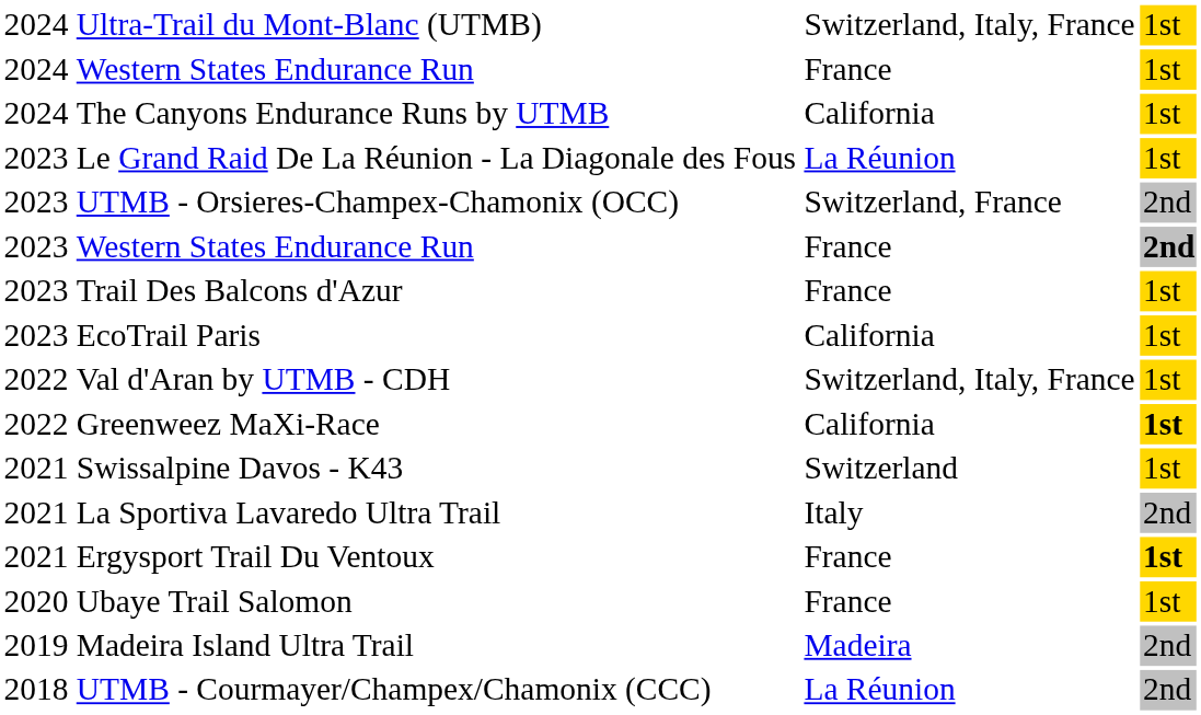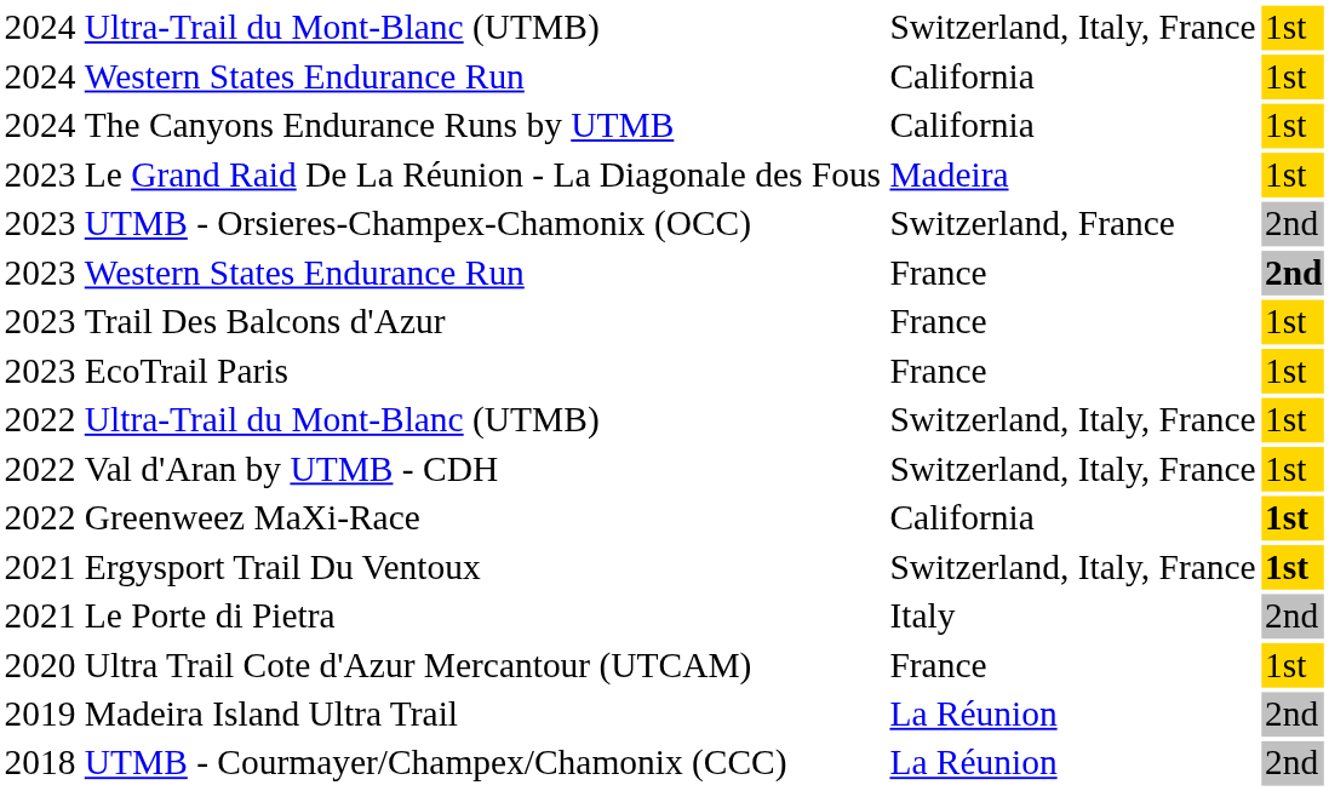2024 / Western States Endurance Run | column 3: France -> California
Le Grand Raid De La Réunion - La Diagonale des Fous | column 3: La Réunion -> Madeira
EcoTrail Paris | column 3: California -> France
+ row: 2022 | Ultra-Trail du Mont-Blanc (UTMB) | Switzerland, Italy, France | 1st
- row: 2021 | Swissalpine Davos - K43 | Switzerland | 1st
- row: 2021 | La Sportiva Lavaredo Ultra Trail | Italy | 2nd
Ergysport Trail Du Ventoux | column 3: France -> Switzerland, Italy, France
+ row: 2021 | Le Porte di Pietra | Italy | 2nd
+ row: 2020 | Ultra Trail Cote d'Azur Mercantour (UTCAM) | France | 1st
- row: 2020 | Ubaye Trail Salomon | France | 1st
Madeira Island Ultra Trail | column 3: Madeira -> La Réunion
